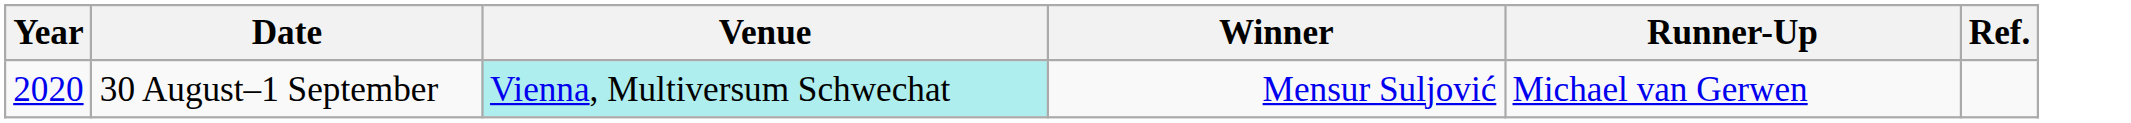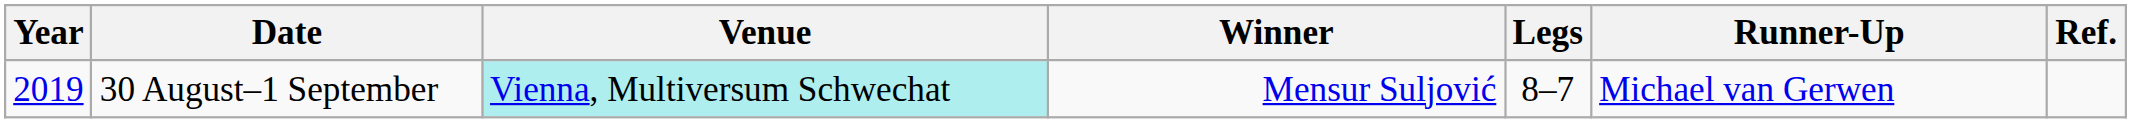+ column: Legs | 8–7
30 August–1 September | Year: 2020 -> 2019
